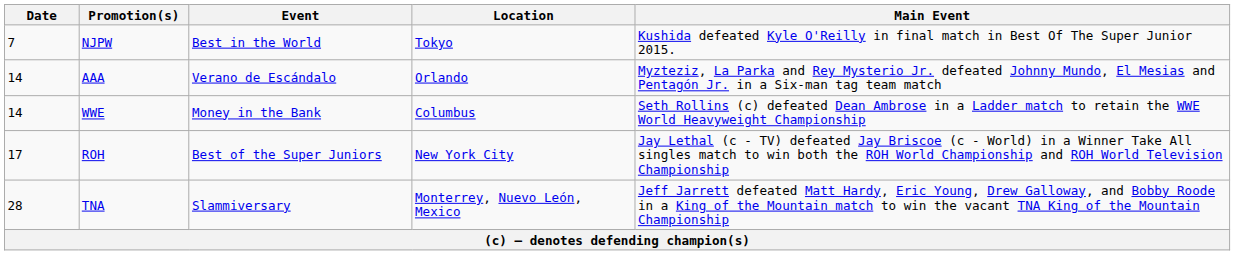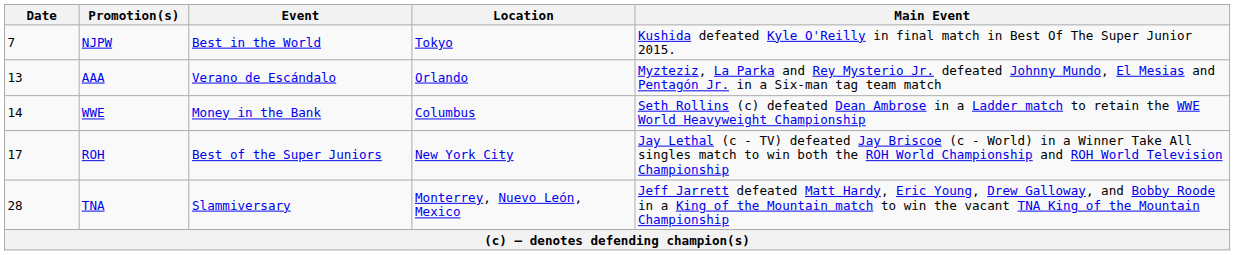AAA | Date: 14 -> 13
